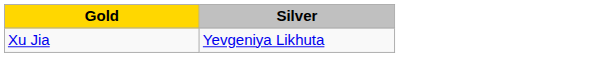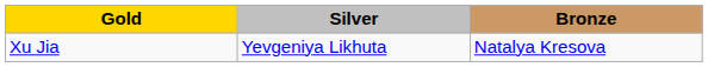+ column: Bronze | Natalya Kresova
